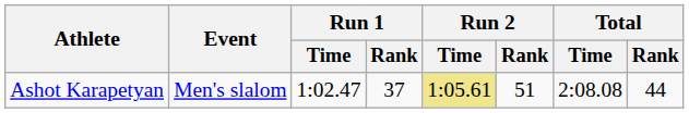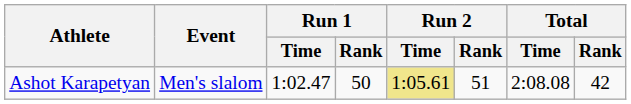Ashot Karapetyan | Run 1 / Rank: 37 -> 50
Ashot Karapetyan | Total / Rank: 44 -> 42
